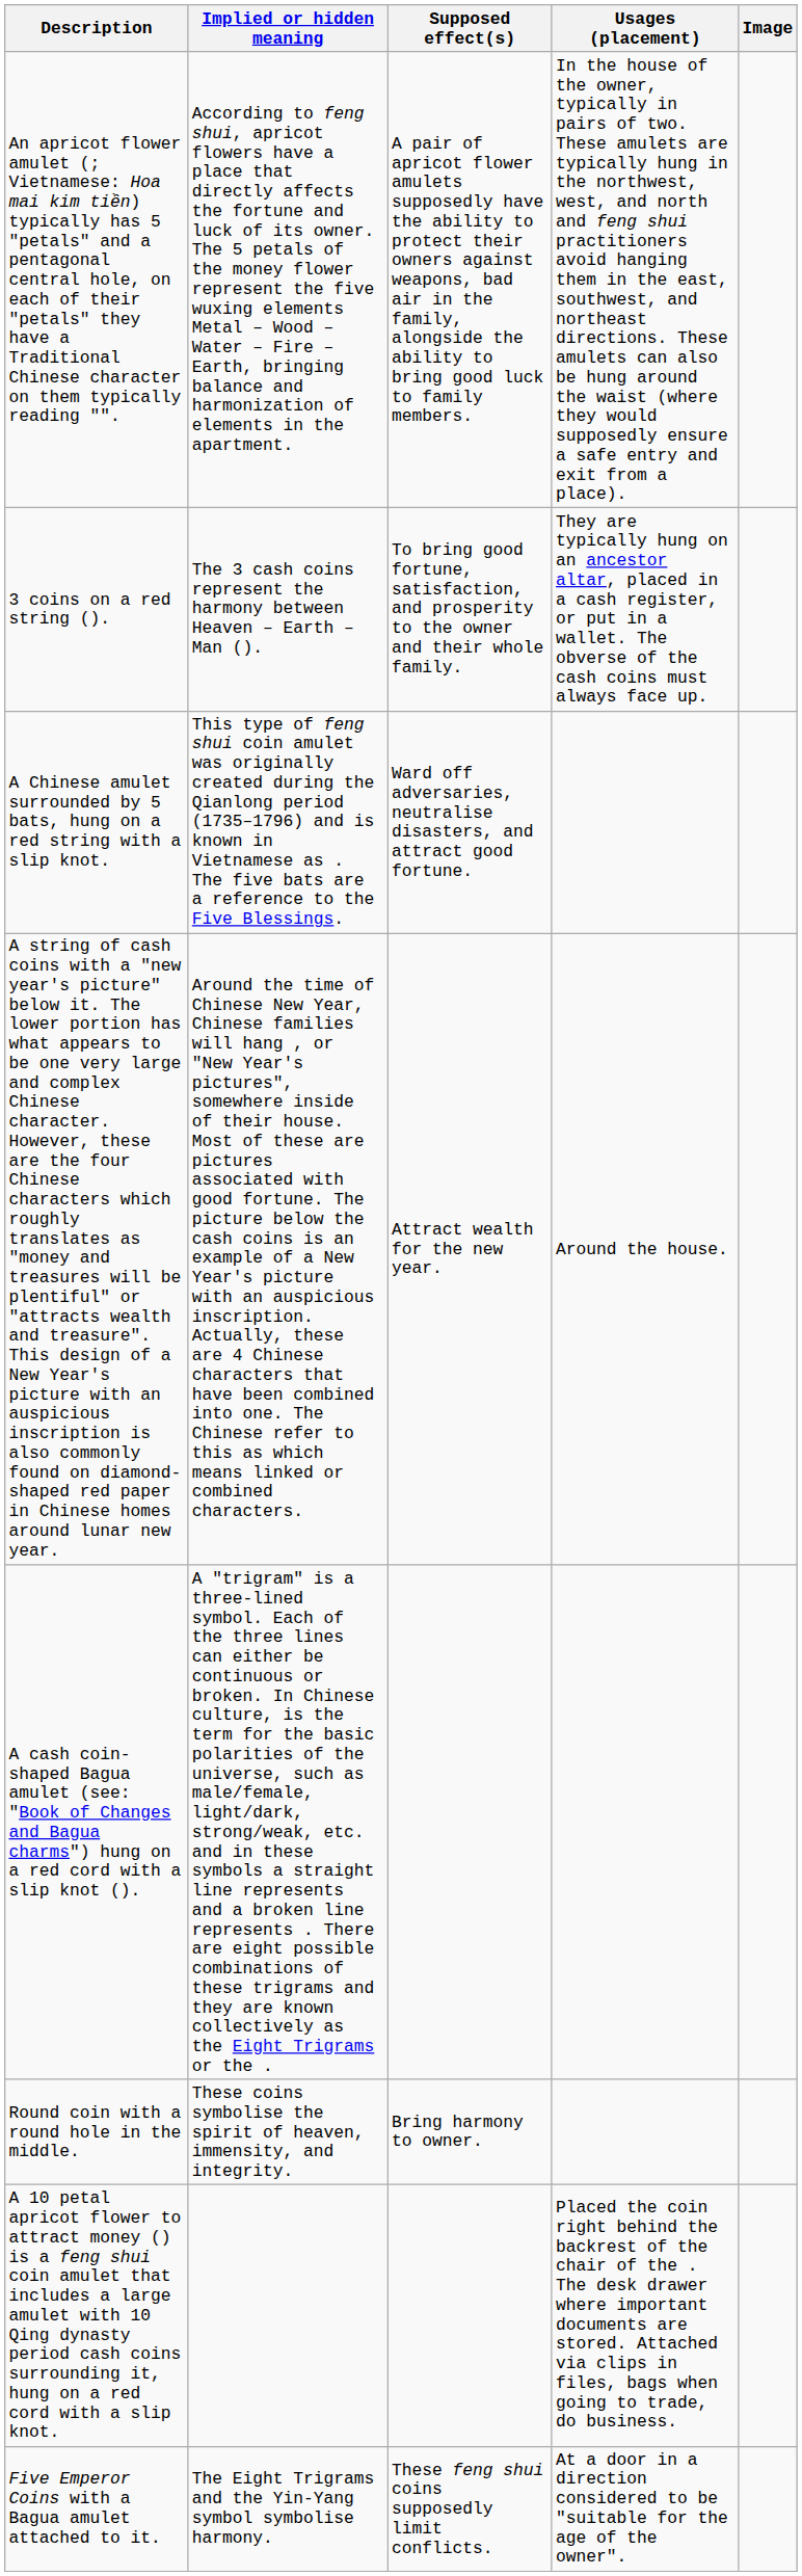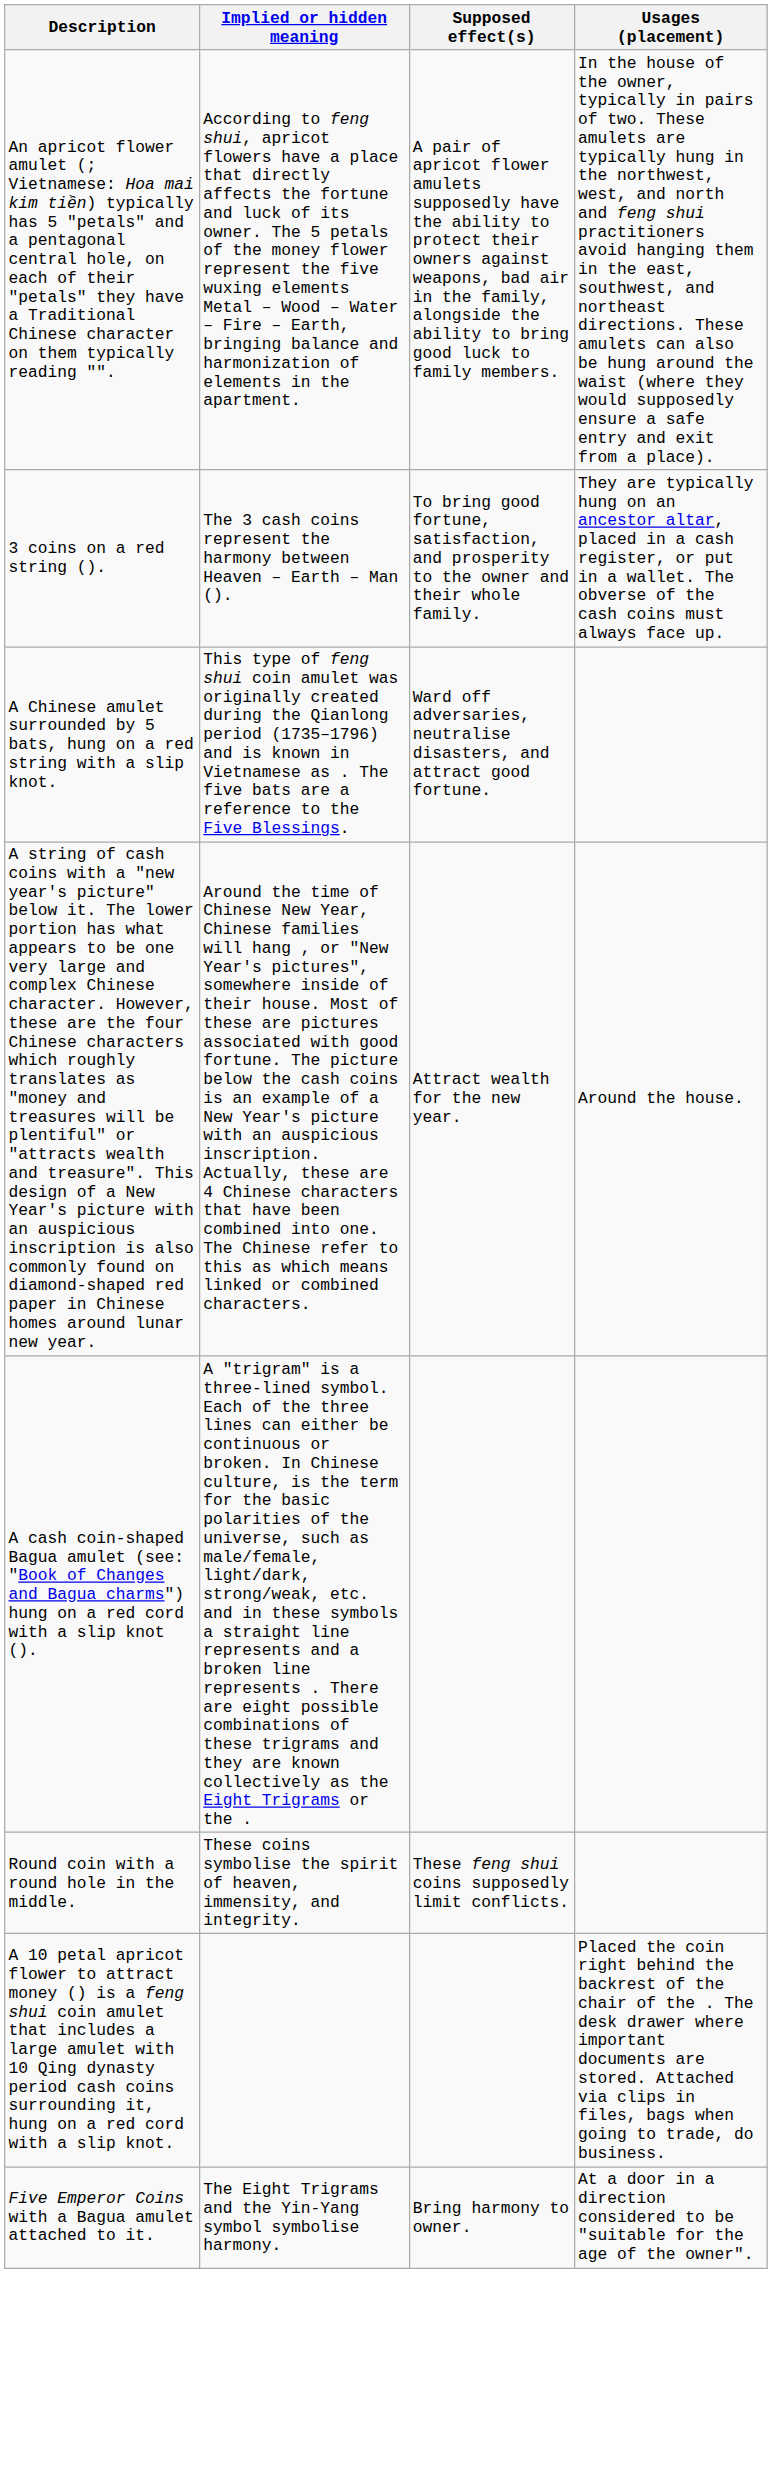- column: Image
Round coin with a round hole in the middle. | Supposed effect(s): Bring harmony to owner. -> These feng shui coins supposedly limit conflicts.
Five Emperor Coins with a Bagua amulet attached to it. | Supposed effect(s): These feng shui coins supposedly limit conflicts. -> Bring harmony to owner.
